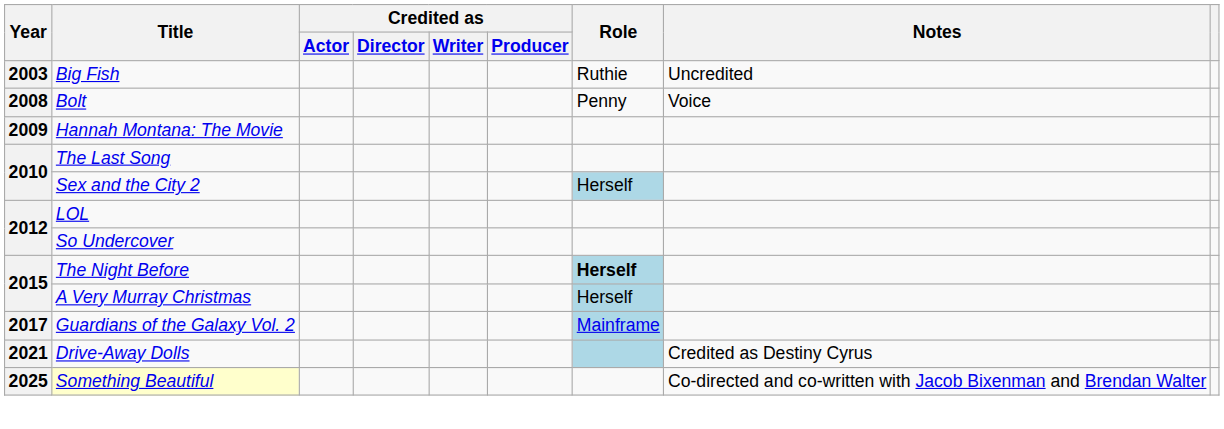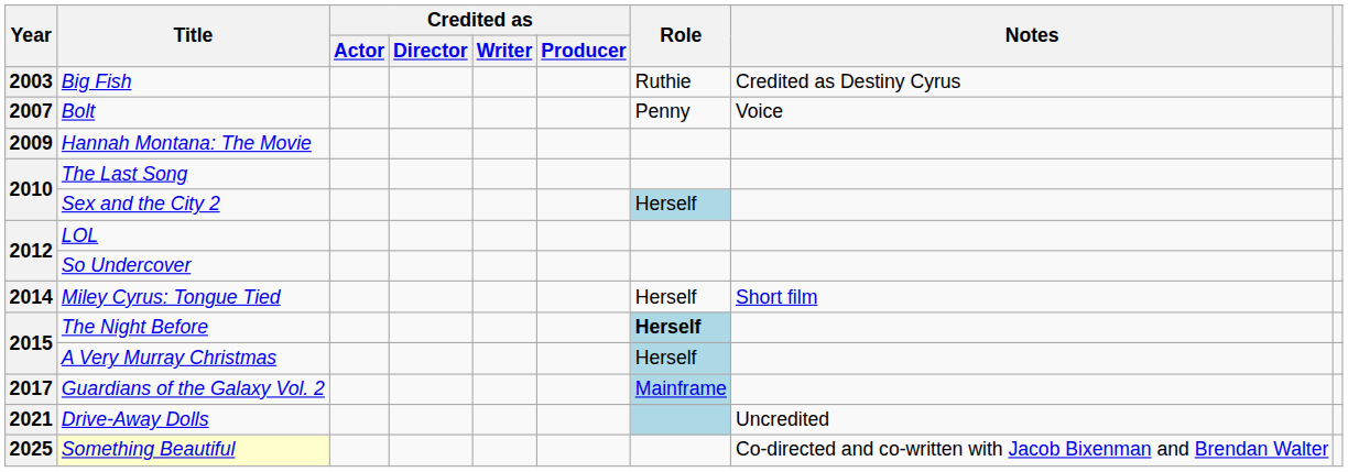Big Fish | Notes: Uncredited -> Credited as Destiny Cyrus
Bolt | Year: 2008 -> 2007
+ row: 2014 | Miley Cyrus: Tongue Tied | Herself | Short film
Drive-Away Dolls | Notes: Credited as Destiny Cyrus -> Uncredited
